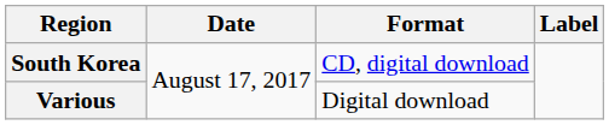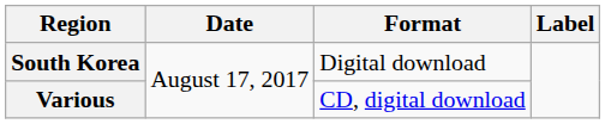South Korea | Format: CD, digital download -> Digital download
Various | Format: Digital download -> CD, digital download
